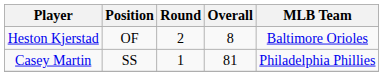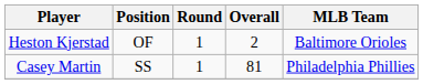Heston Kjerstad | Round: 2 -> 1
Heston Kjerstad | Overall: 8 -> 2
